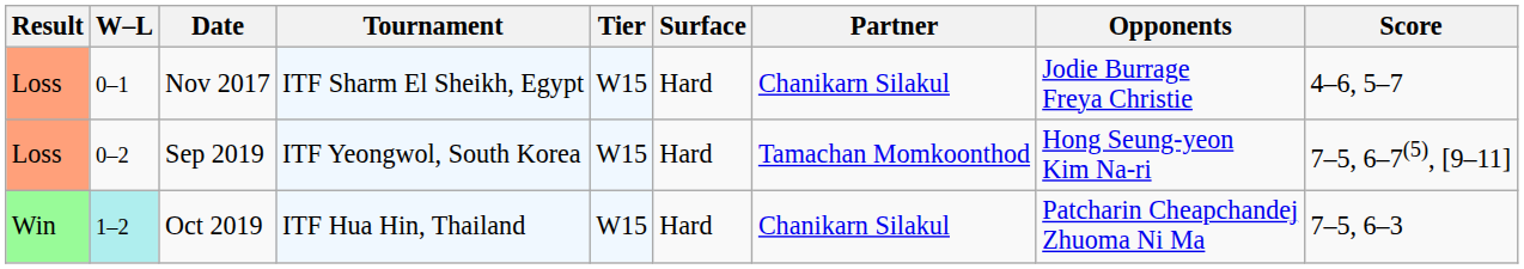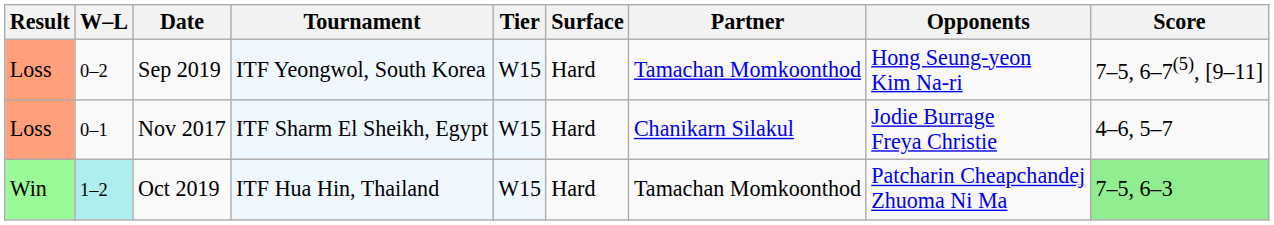rows swapped: Nov 2017 <-> Sep 2019
Oct 2019 | Partner: Chanikarn Silakul -> Tamachan Momkoonthod
Oct 2019 | Score: no background -> lightgreen background
